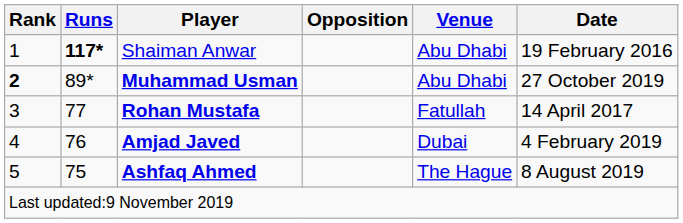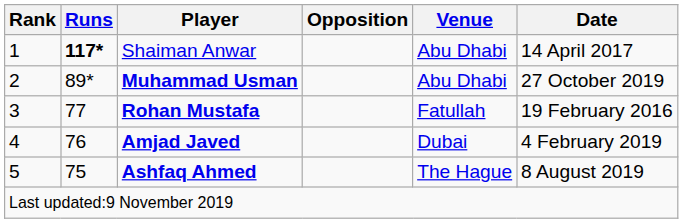Shaiman Anwar | Date: 19 February 2016 -> 14 April 2017
Muhammad Usman | Rank: bold -> normal
Rohan Mustafa | Date: 14 April 2017 -> 19 February 2016
